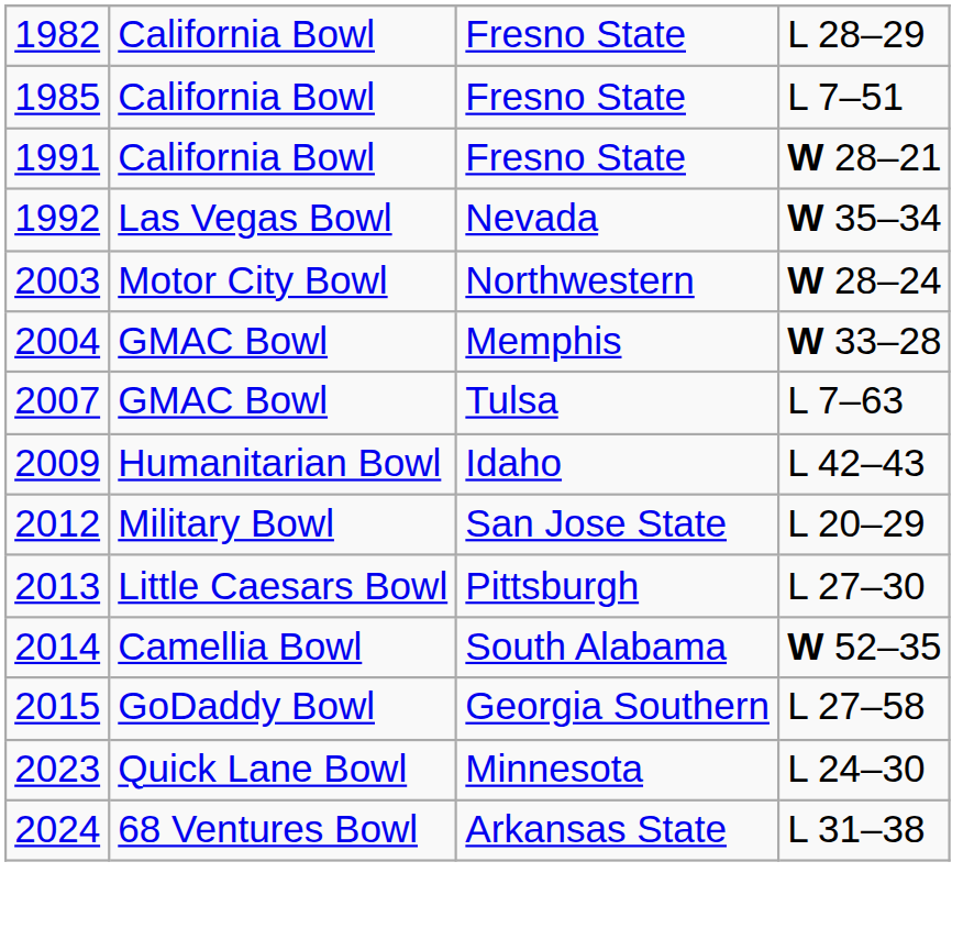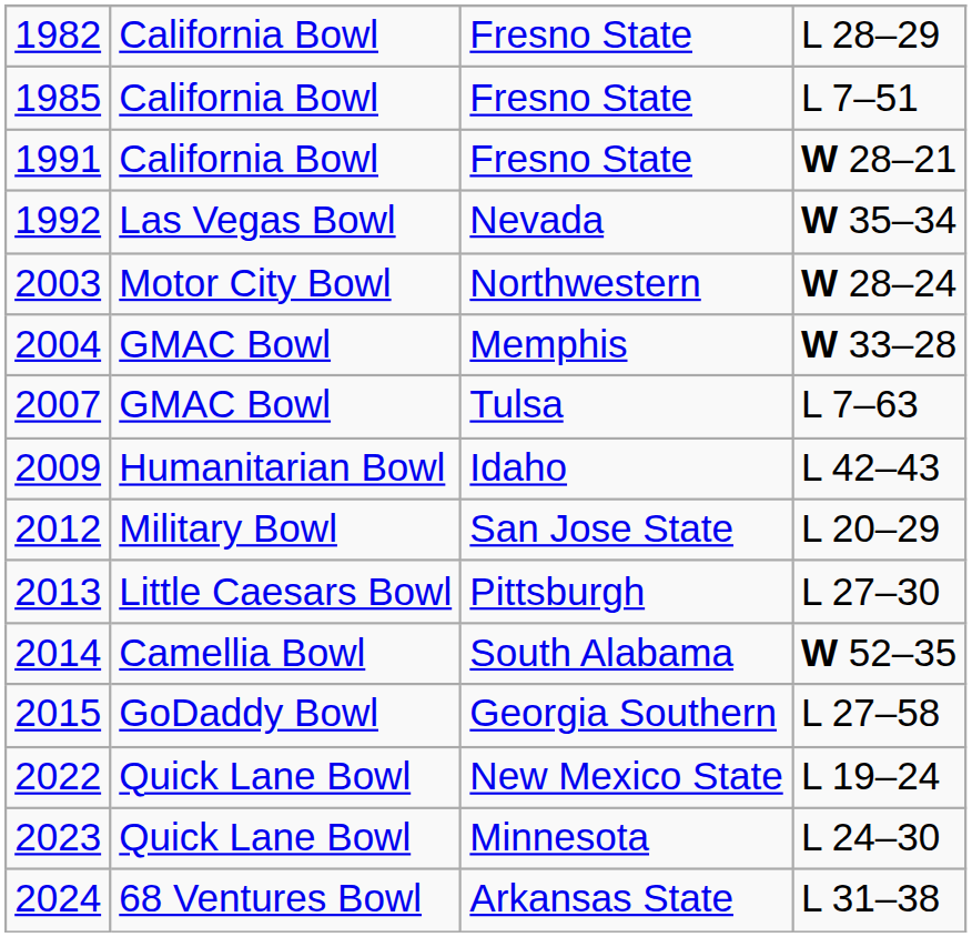+ row: 2022 | Quick Lane Bowl | New Mexico State | L 19–24
